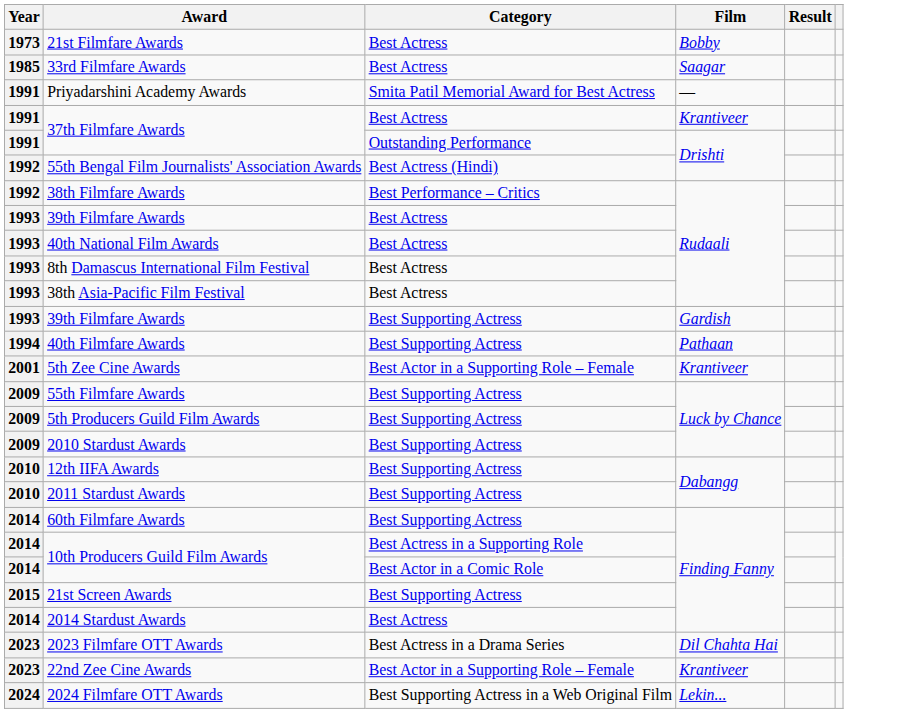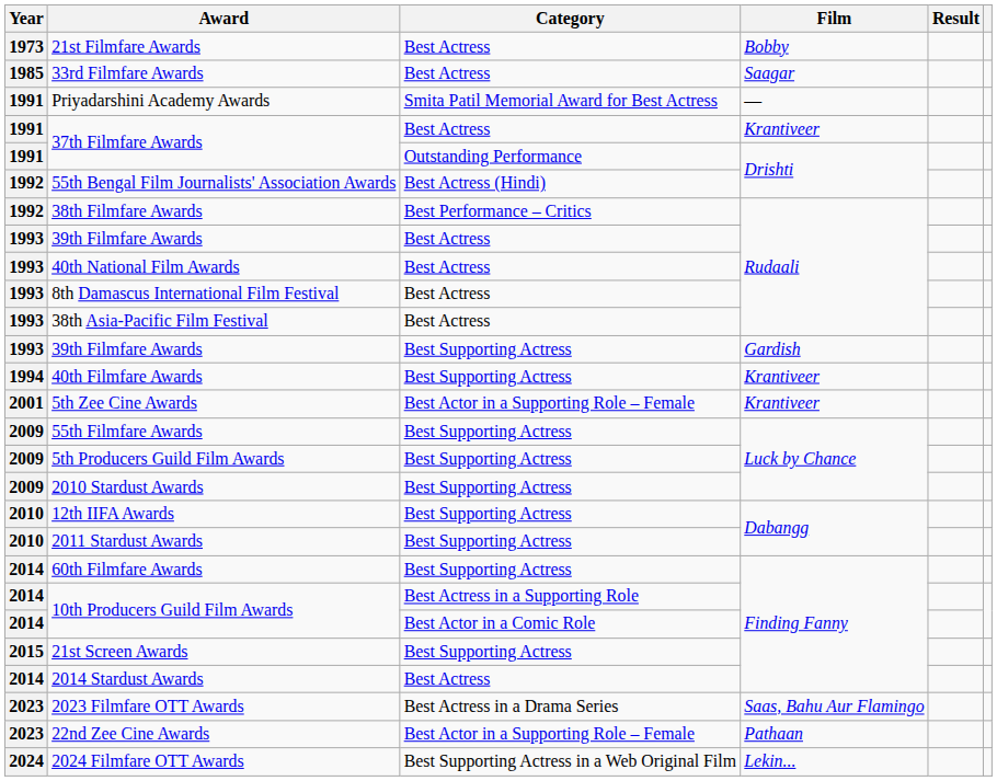40th Filmfare Awards | Film: Pathaan -> Krantiveer
2023 Filmfare OTT Awards | Film: Dil Chahta Hai -> Saas, Bahu Aur Flamingo
22nd Zee Cine Awards | Film: Krantiveer -> Pathaan
